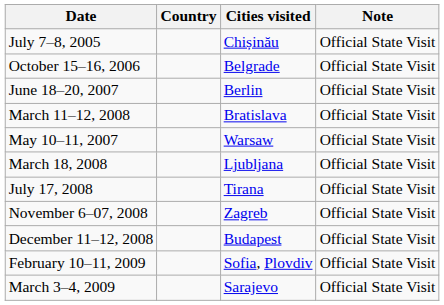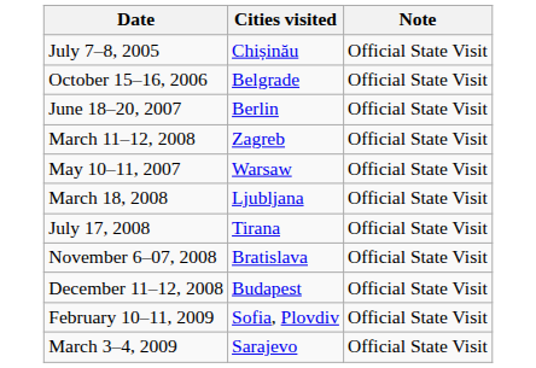- column: Country
March 11–12, 2008 | Cities visited: Bratislava -> Zagreb
November 6–07, 2008 | Cities visited: Zagreb -> Bratislava
